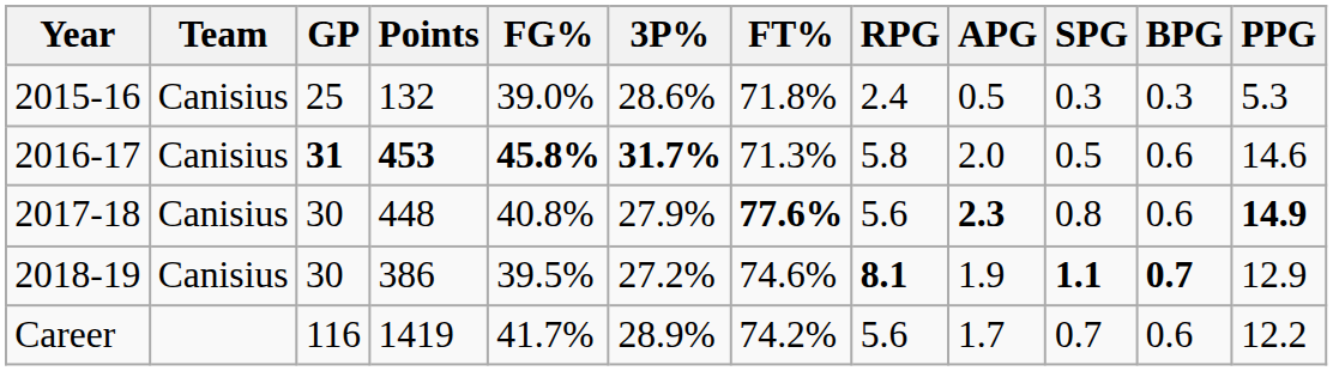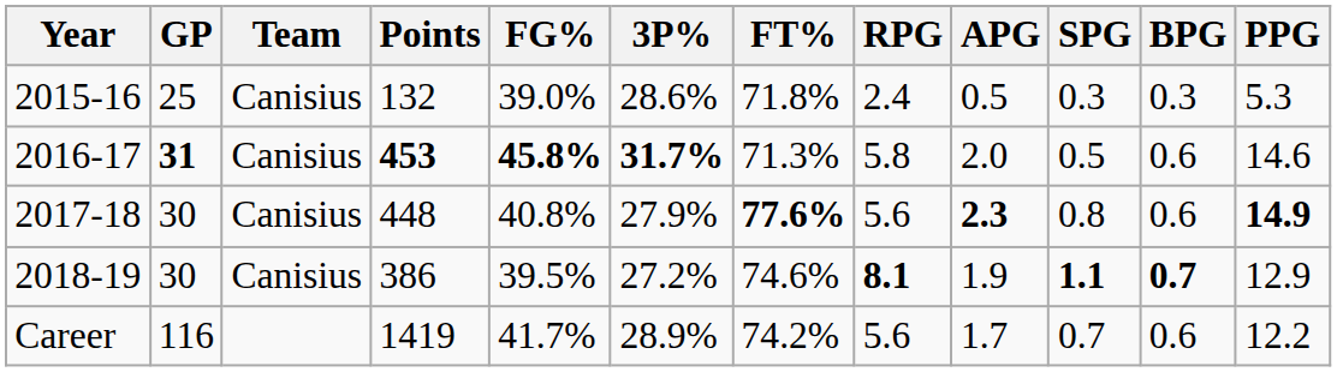columns swapped: Team <-> GP
